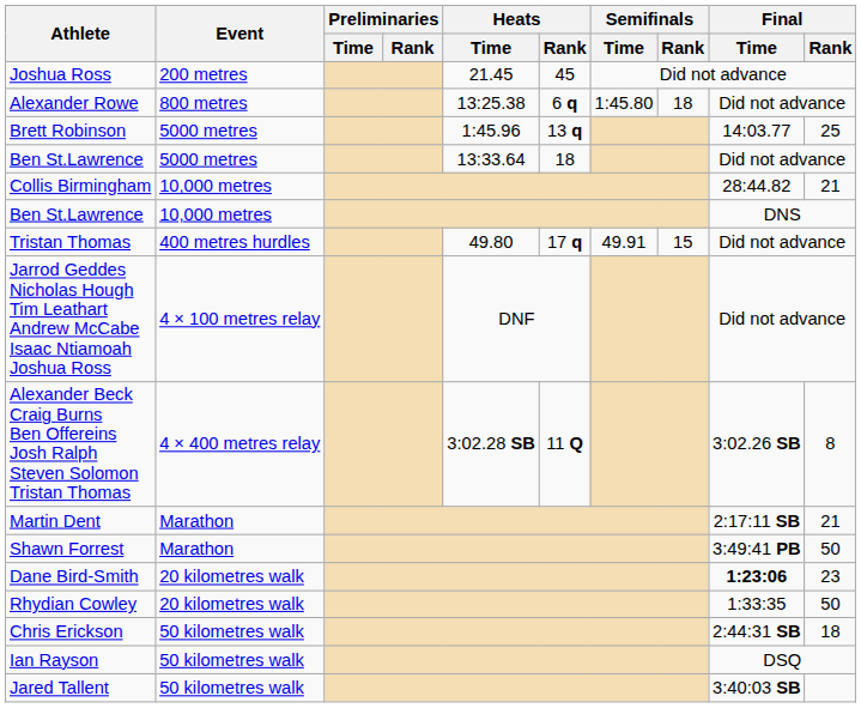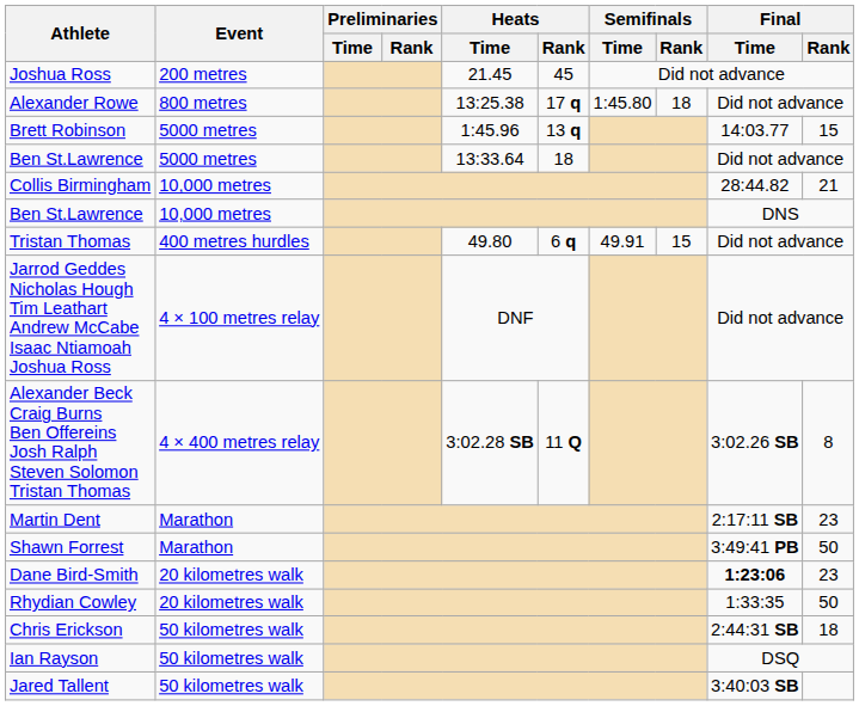Alexander Rowe | Heats / Rank: 6 q -> 17 q
Brett Robinson | Final / Rank: 25 -> 15
Tristan Thomas | Heats / Rank: 17 q -> 6 q
Martin Dent | Final / Rank: 21 -> 23
